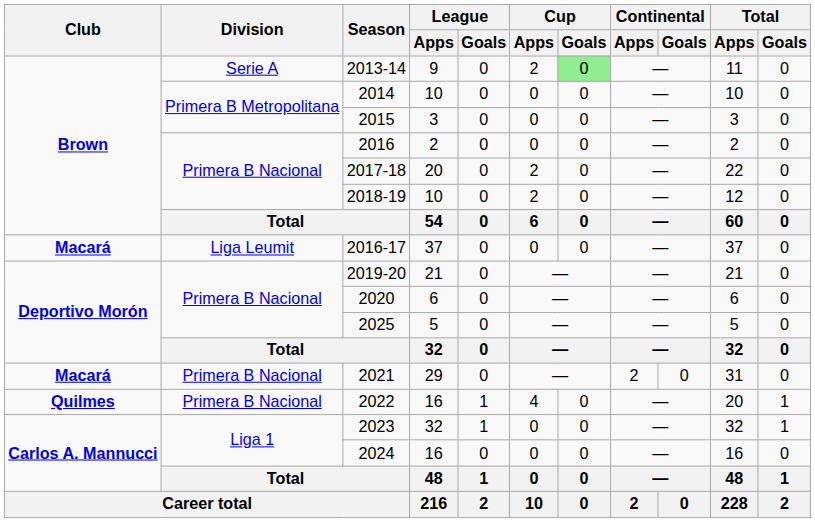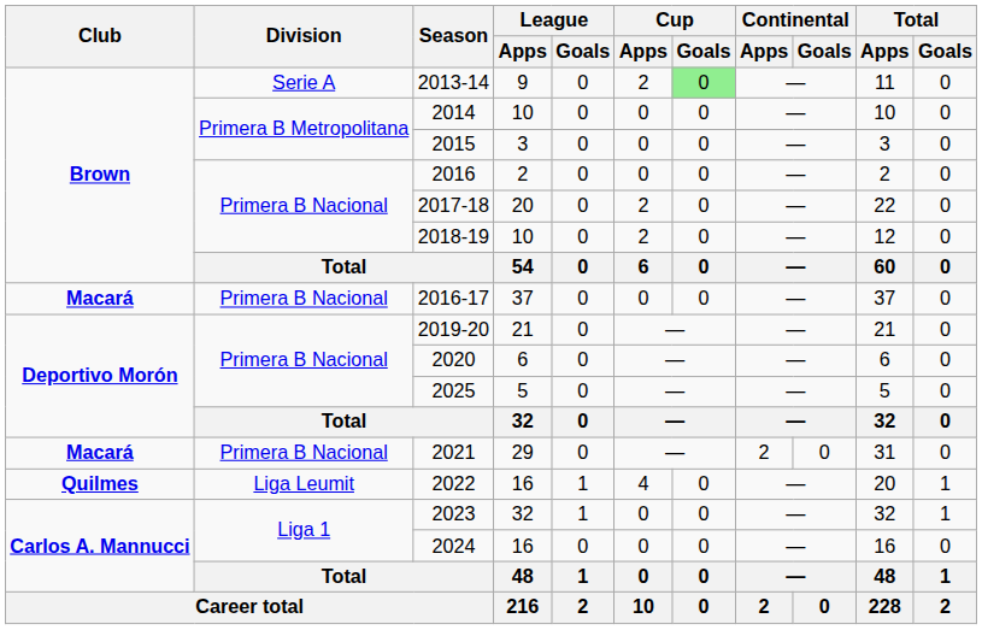2016-17 | Division: Liga Leumit -> Primera B Nacional
2022 | Division: Primera B Nacional -> Liga Leumit
